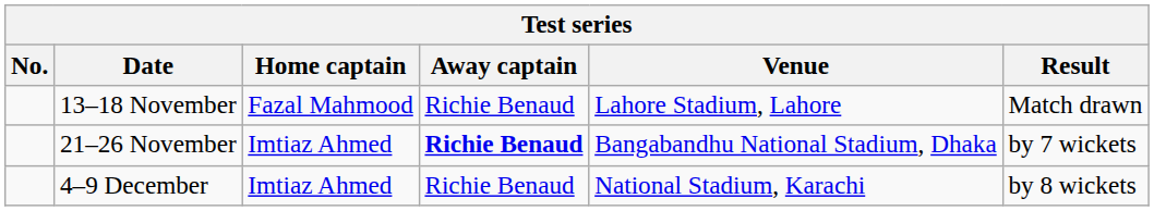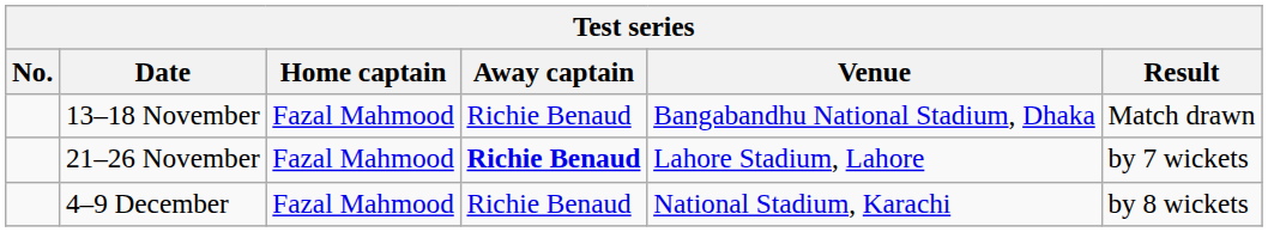13–18 November | Venue: Lahore Stadium, Lahore -> Bangabandhu National Stadium, Dhaka
21–26 November | Home captain: Imtiaz Ahmed -> Fazal Mahmood
21–26 November | Venue: Bangabandhu National Stadium, Dhaka -> Lahore Stadium, Lahore
4–9 December | Home captain: Imtiaz Ahmed -> Fazal Mahmood
